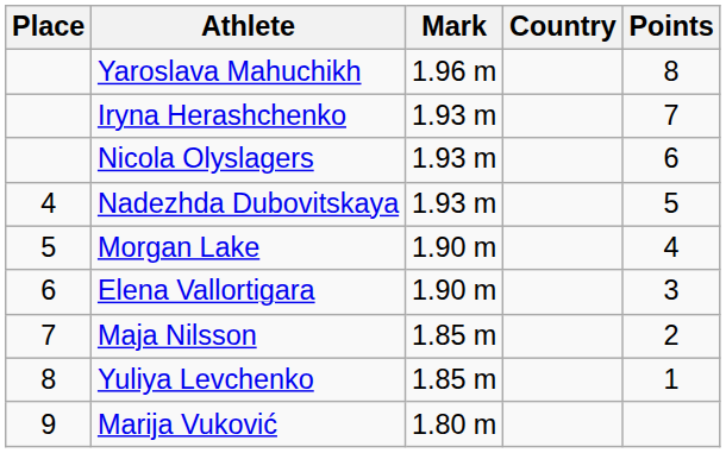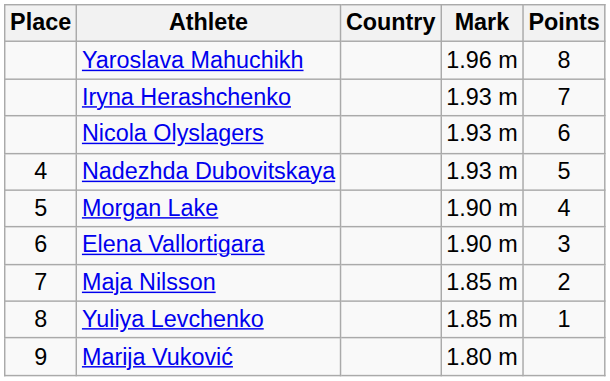columns swapped: Country <-> Mark
